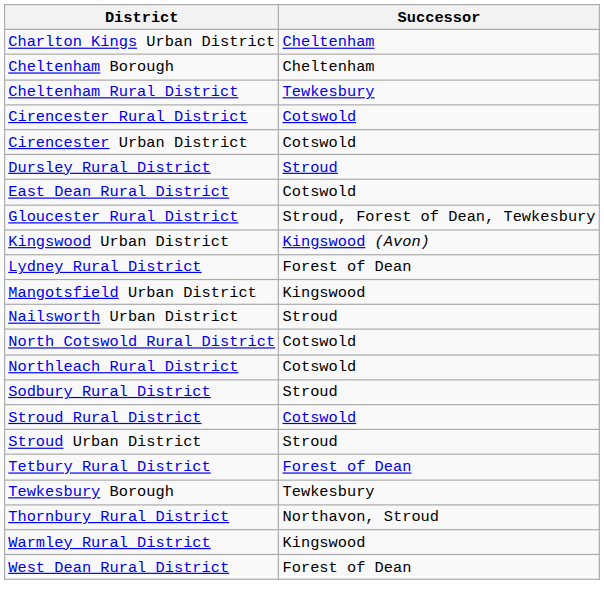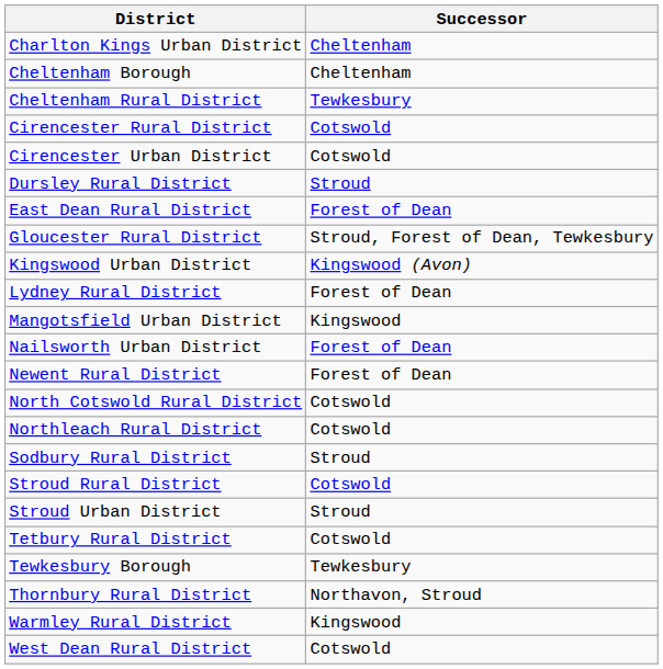East Dean Rural District | Successor: Cotswold -> Forest of Dean
Nailsworth Urban District | Successor: Stroud -> Forest of Dean
+ row: Newent Rural District | Forest of Dean
Tetbury Rural District | Successor: Forest of Dean -> Cotswold
West Dean Rural District | Successor: Forest of Dean -> Cotswold
